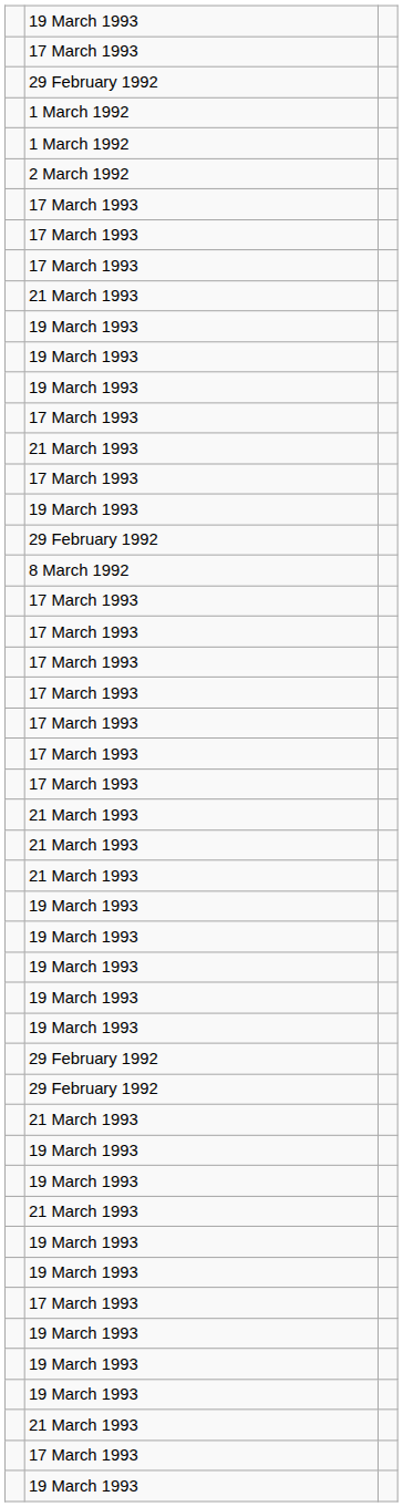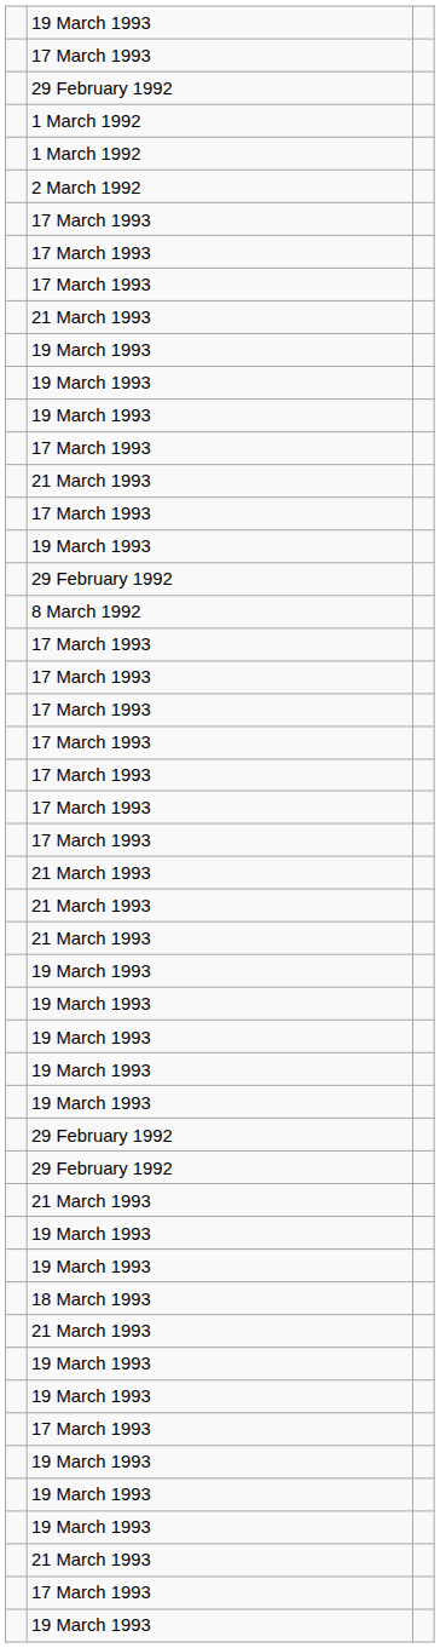+ row: 18 March 1993
